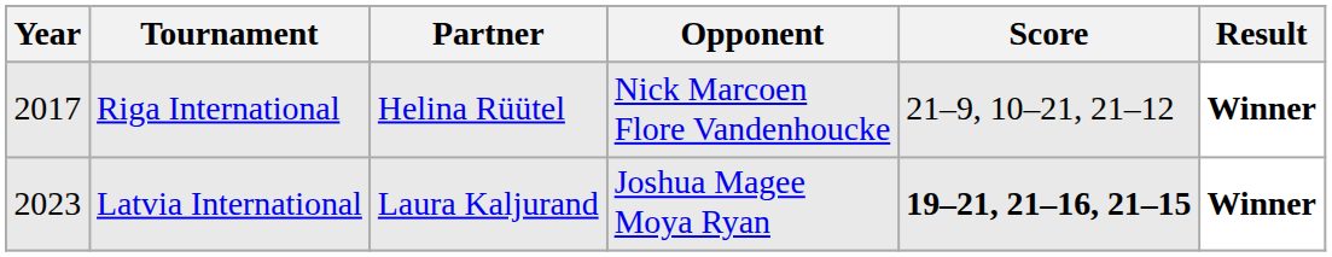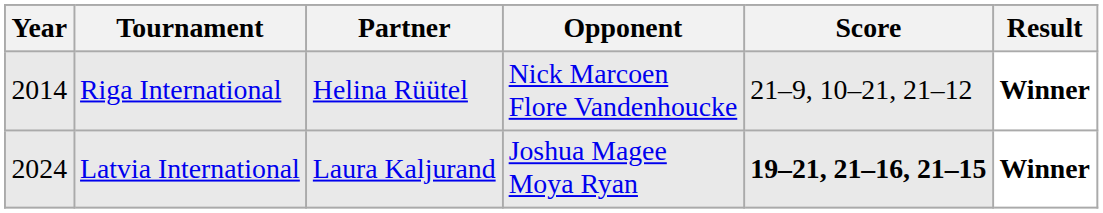Riga International | Year: 2017 -> 2014
Latvia International | Year: 2023 -> 2024
